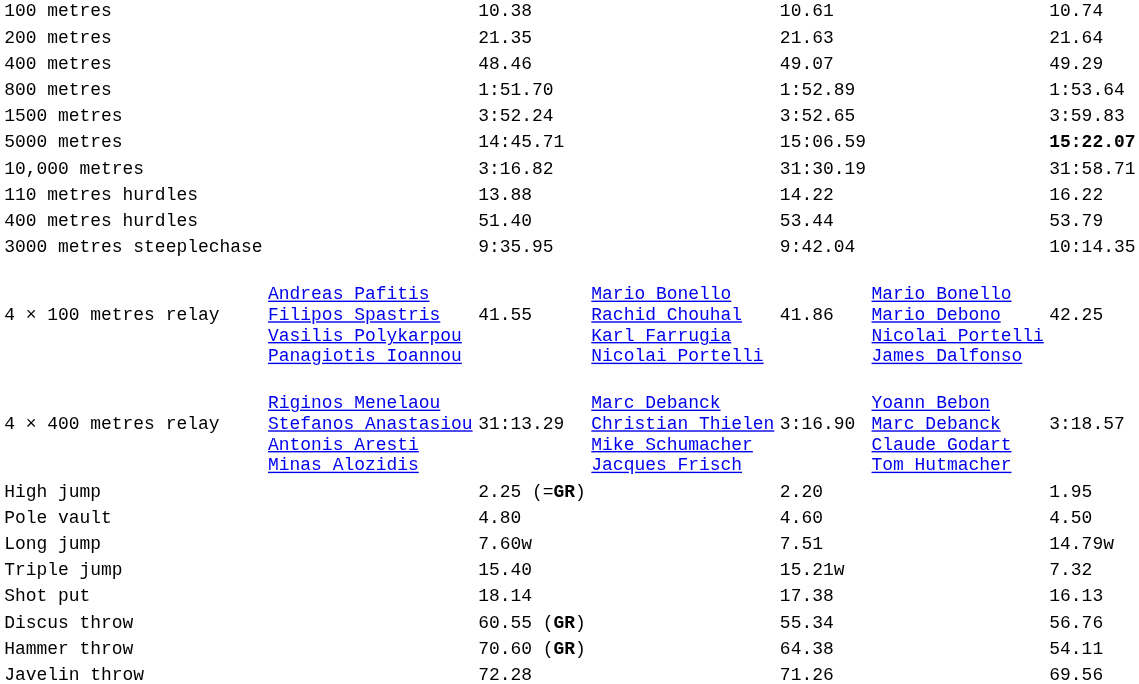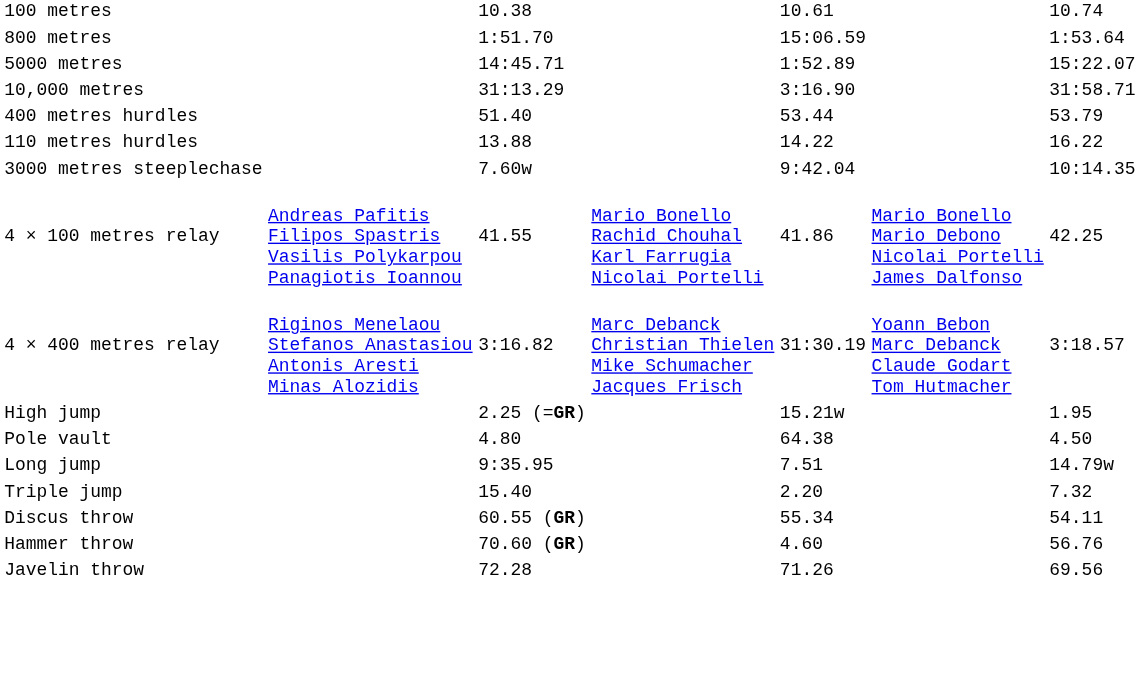- row: 200 metres | 21.35 | 21.63 | 21.64
- row: 400 metres | 48.46 | 49.07 | 49.29
800 metres | column 5: 1:52.89 -> 15:06.59
- row: 1500 metres | 3:52.24 | 3:52.65 | 3:59.83
5000 metres | column 5: 15:06.59 -> 1:52.89
5000 metres | column 7: bold -> normal
10,000 metres | column 3: 3:16.82 -> 31:13.29
10,000 metres | column 5: 31:30.19 -> 3:16.90
rows swapped: 110 metres hurdles <-> 400 metres hurdles
3000 metres steeplechase | column 3: 9:35.95 -> 7.60w
4 × 400 metres relay | column 3: 31:13.29 -> 3:16.82
4 × 400 metres relay | column 5: 3:16.90 -> 31:30.19
High jump | column 5: 2.20 -> 15.21w
Pole vault | column 5: 4.60 -> 64.38
Long jump | column 3: 7.60w -> 9:35.95
Triple jump | column 5: 15.21w -> 2.20
- row: Shot put | 18.14 | 17.38 | 16.13
Discus throw | column 7: 56.76 -> 54.11
Hammer throw | column 5: 64.38 -> 4.60
Hammer throw | column 7: 54.11 -> 56.76
